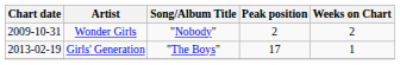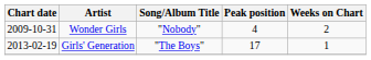Wonder Girls | Peak position: 2 -> 4
